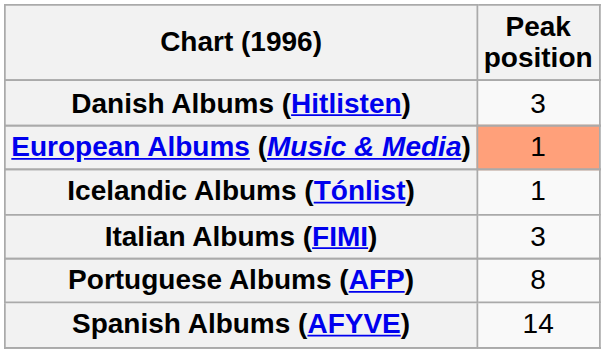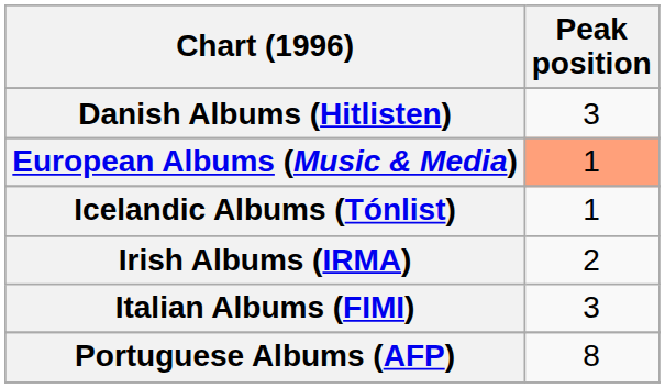+ row: Irish Albums (IRMA) | 2
- row: Spanish Albums (AFYVE) | 14
